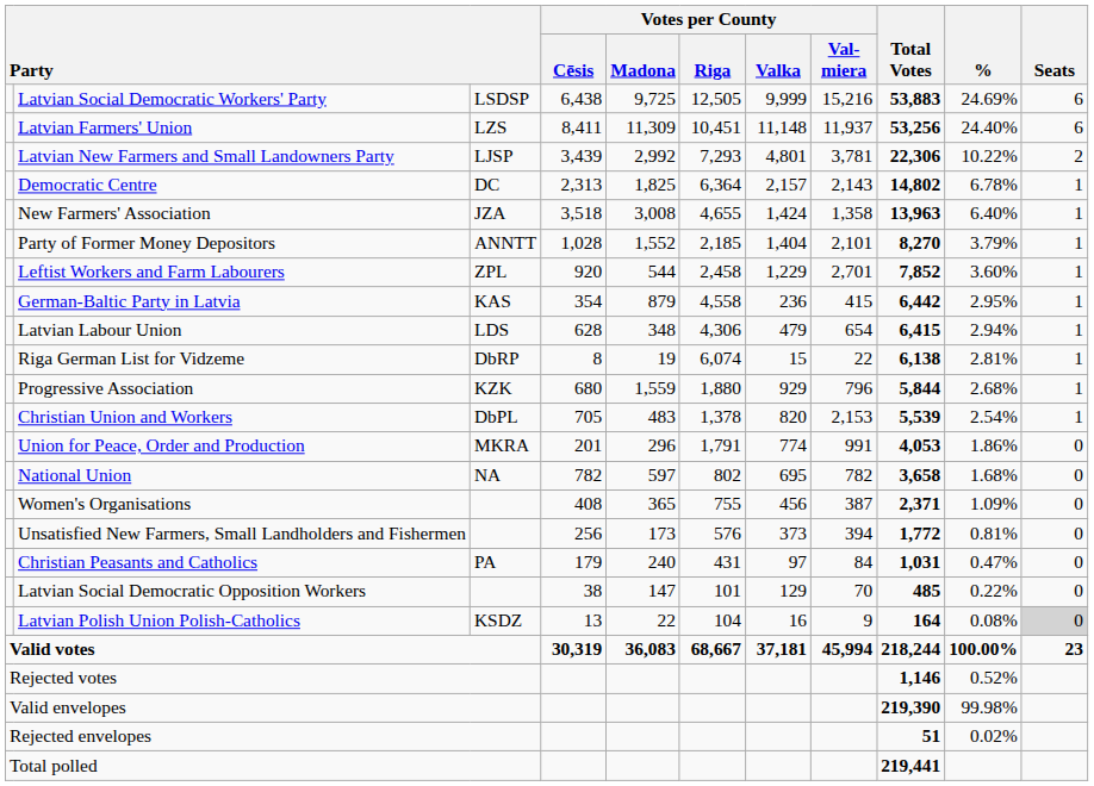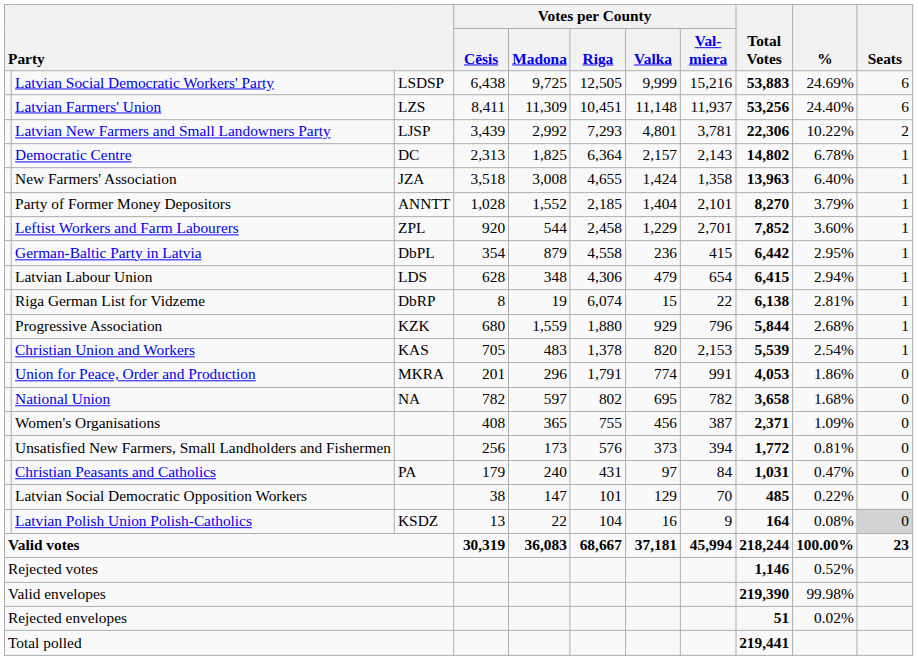German-Baltic Party in Latvia | column 3: KAS -> DbPL
Christian Union and Workers | column 3: DbPL -> KAS
